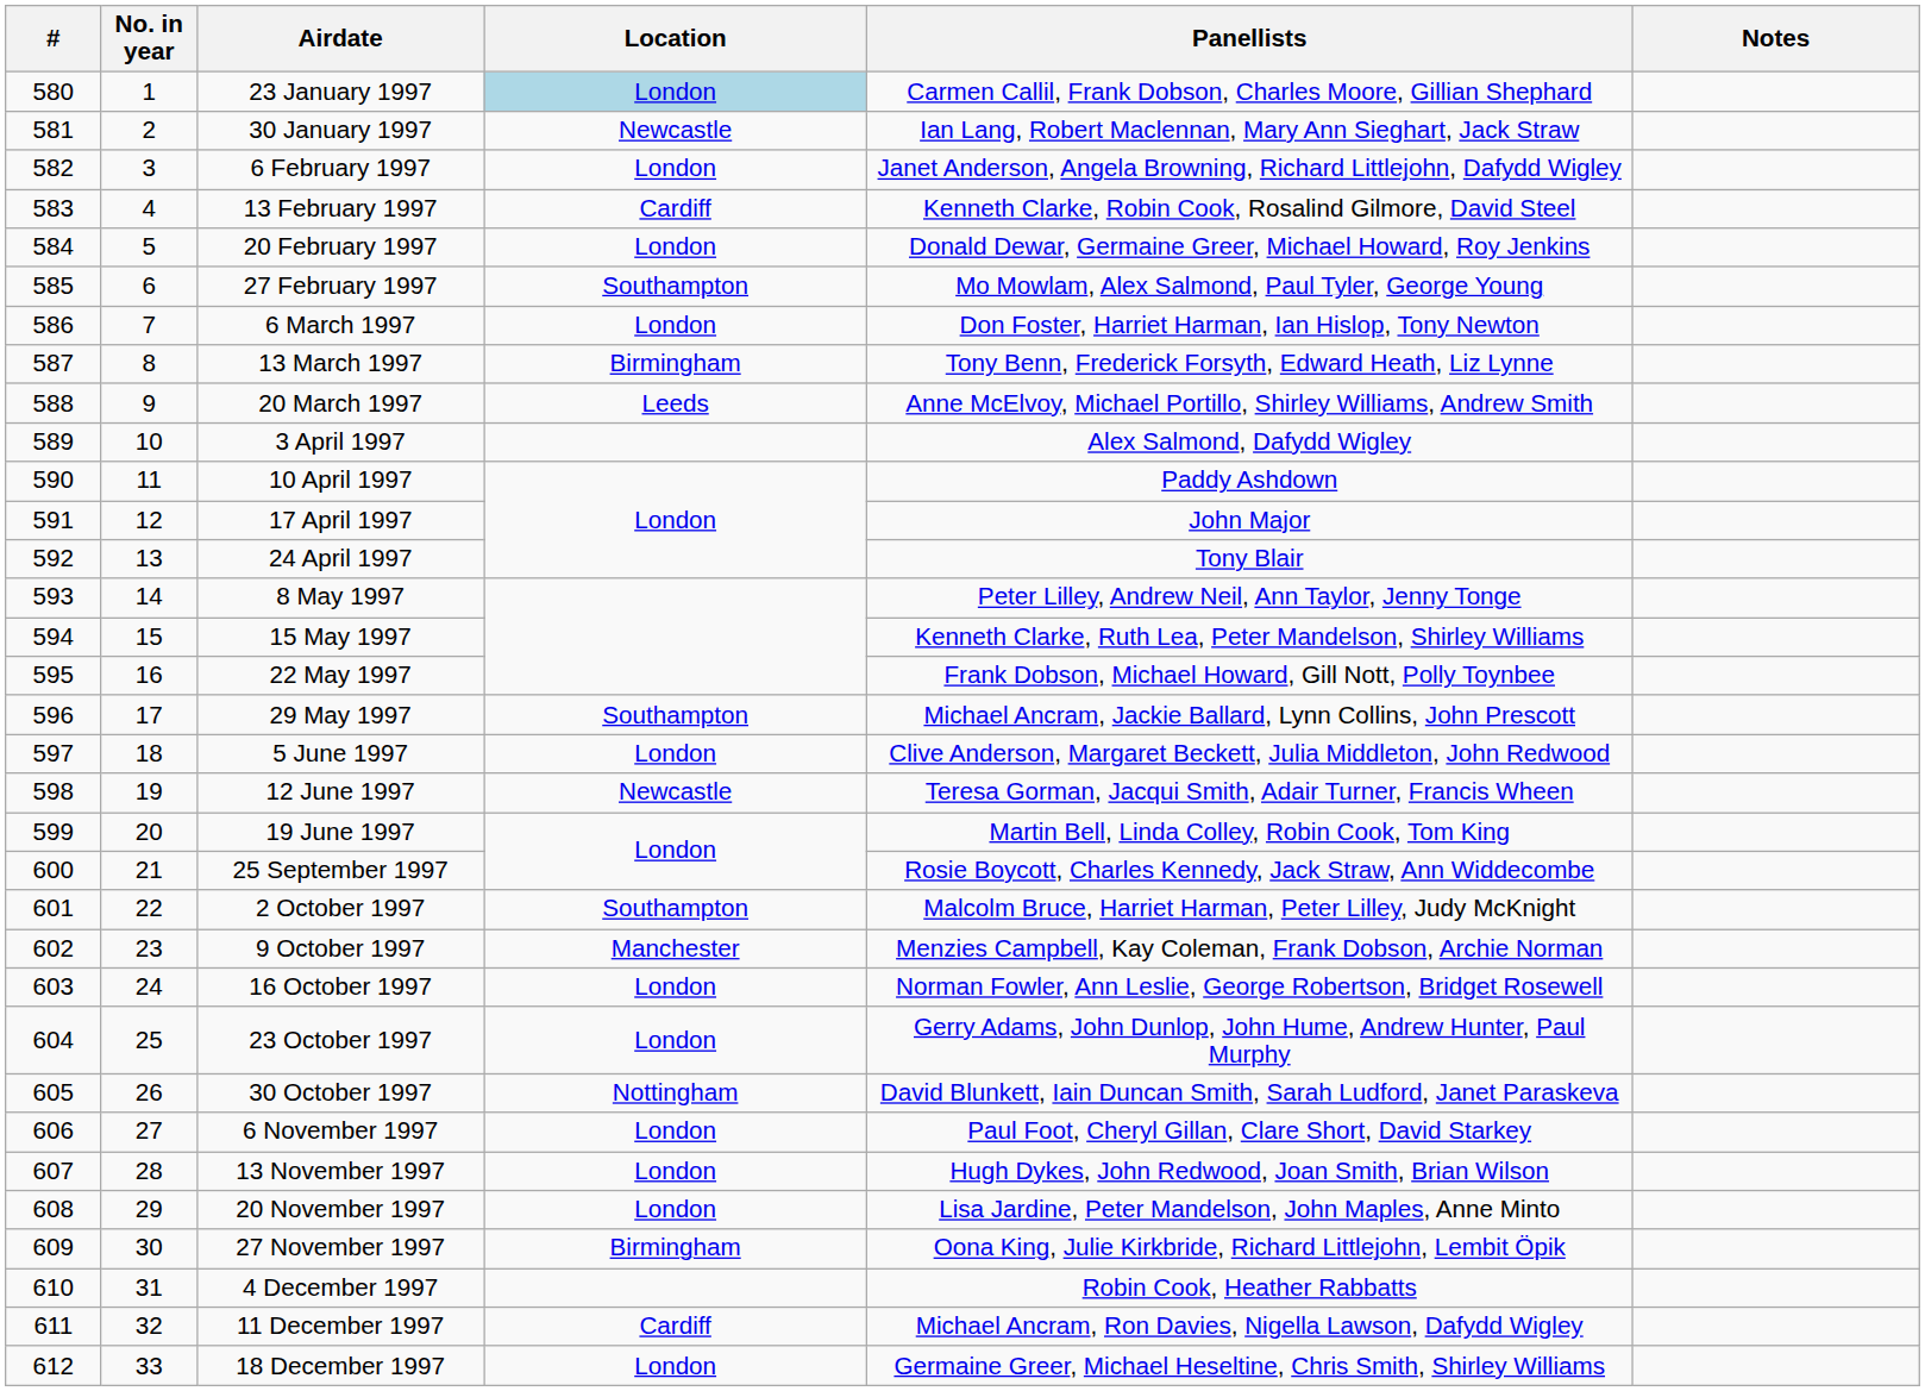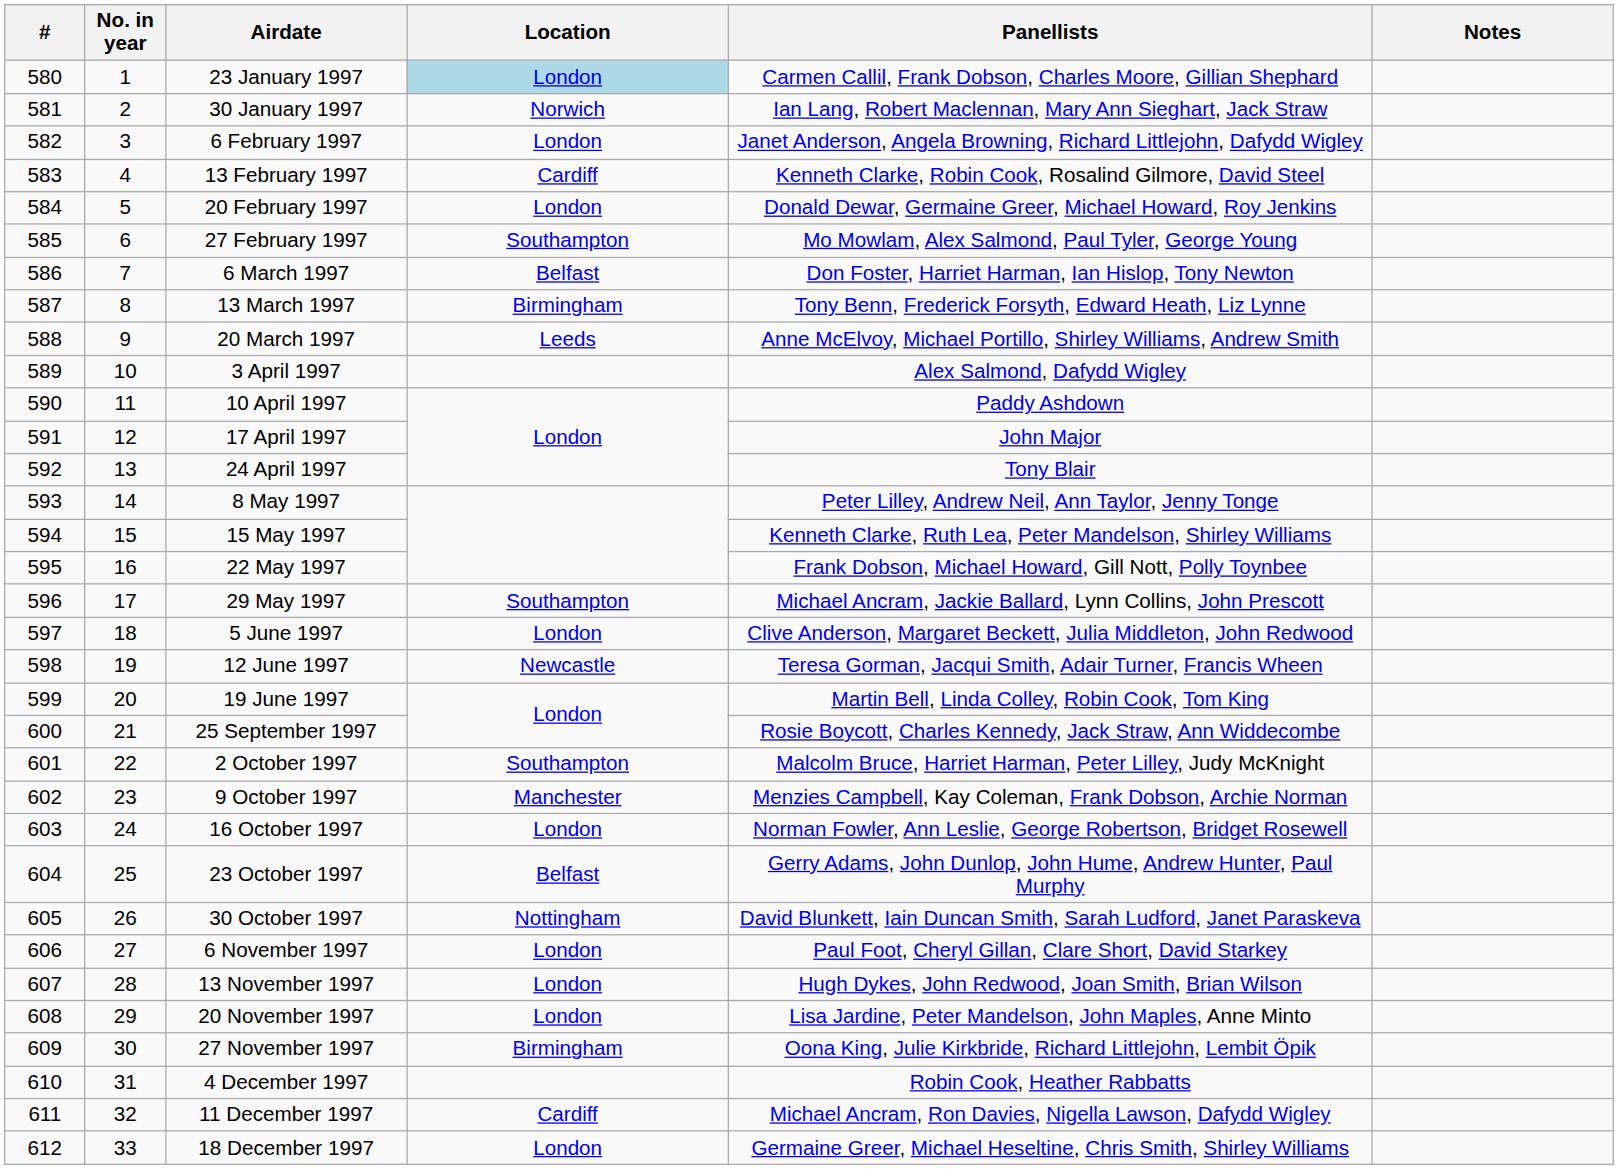30 January 1997 | Location: Newcastle -> Norwich
6 March 1997 | Location: London -> Belfast
23 October 1997 | Location: London -> Belfast
